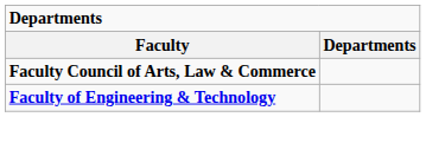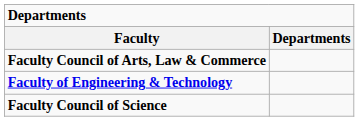+ row: Faculty Council of Science
